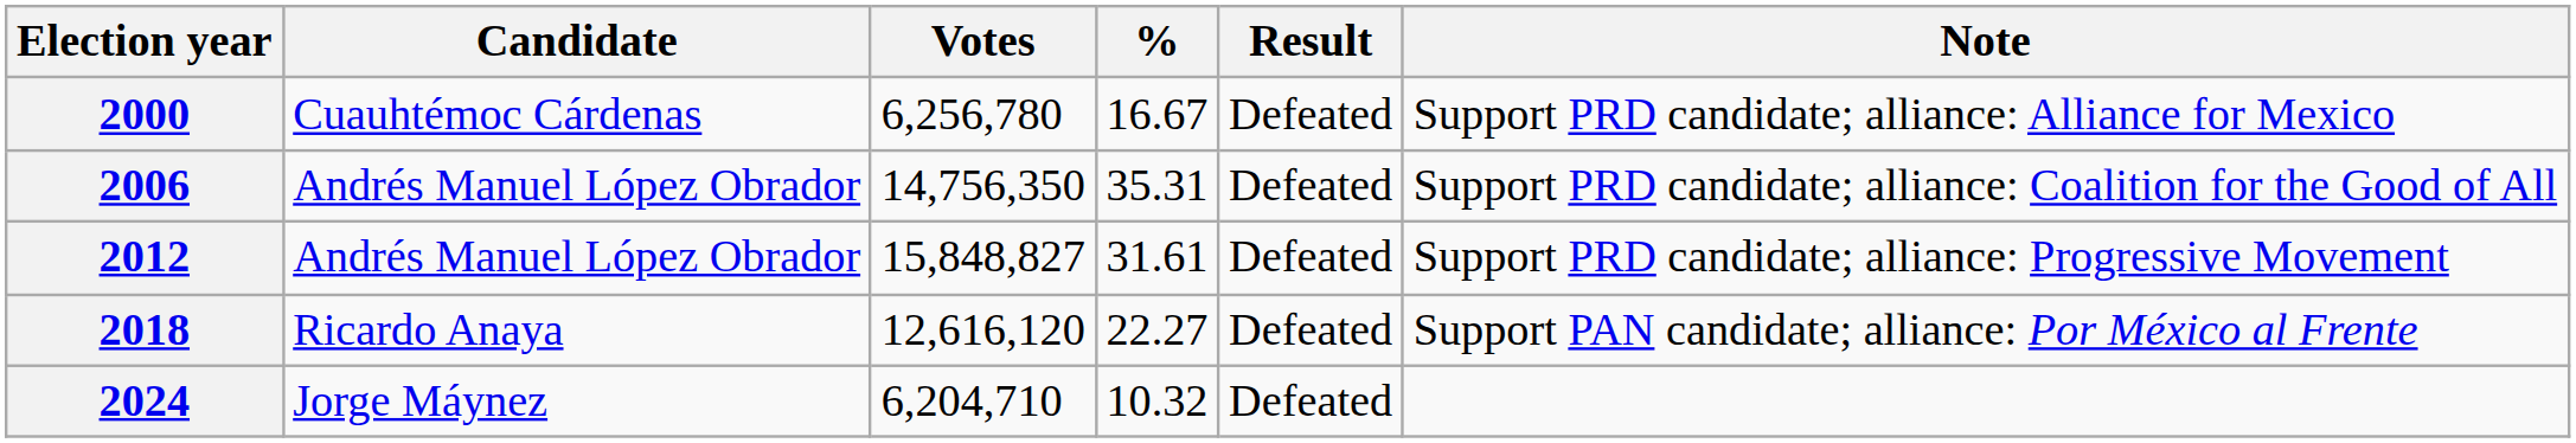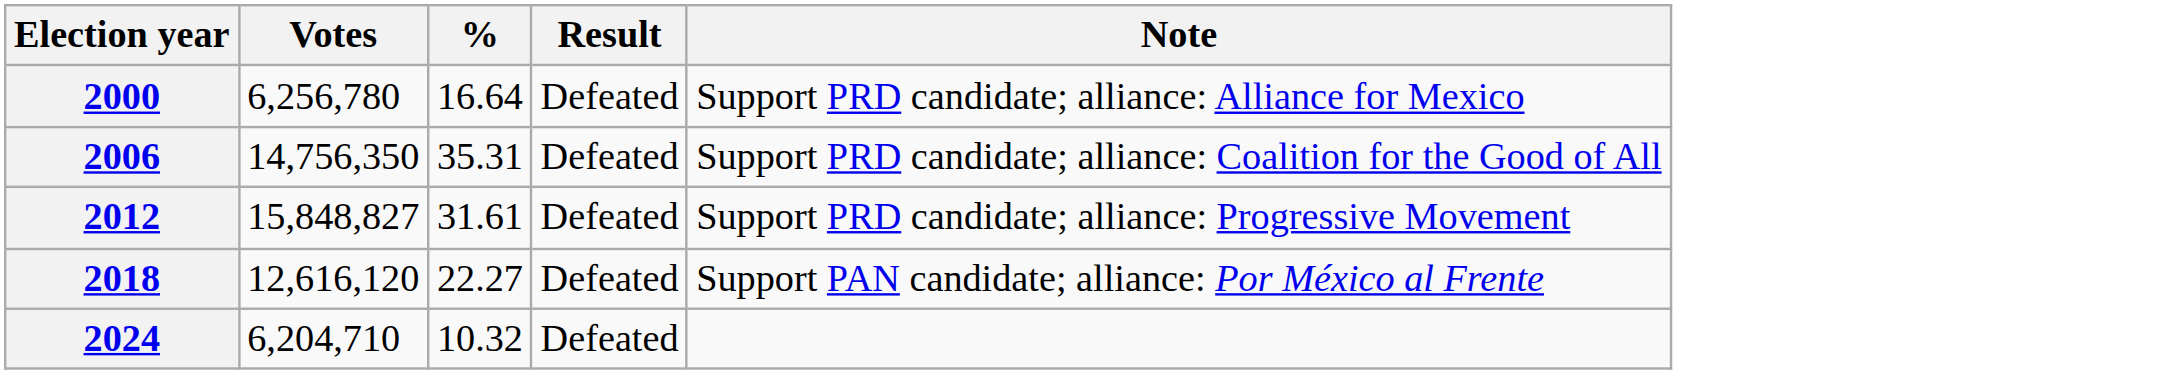- column: Candidate | Cuauhtémoc Cárdenas | Andrés Manuel López Obrador | Andrés Manuel López Obrador | Ricardo Anaya | Jorge Máynez
2000 | %: 16.67 -> 16.64
